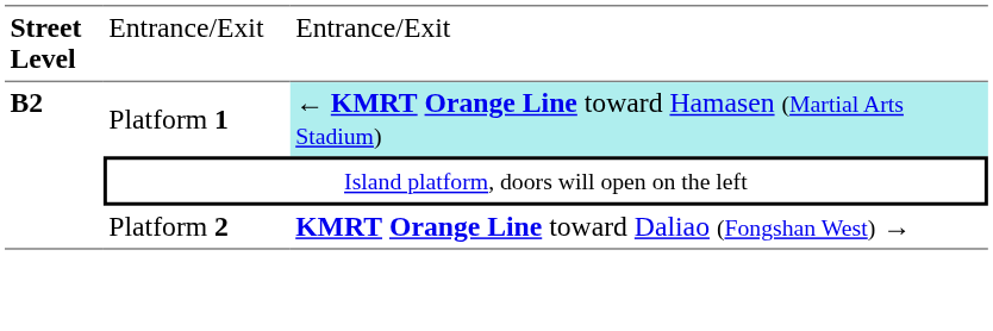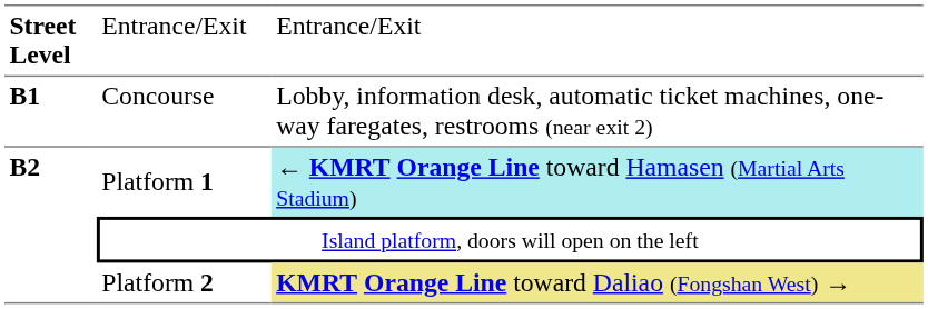+ row: B1 | Concourse | Lobby, information desk, automatic ticket machines, one-way faregates, restrooms (near exit 2)
Platform 2 | column 3: no background -> khaki background
